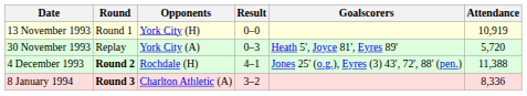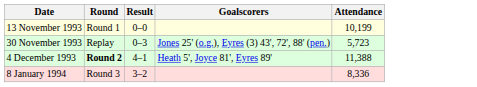- column: Opponents | York City (H) | York City (A) | Rochdale (H) | Charlton Athletic (A)
13 November 1993 | Attendance: 10,919 -> 10,199
30 November 1993 | Goalscorers: Heath 5', Joyce 81', Eyres 89' -> Jones 25' (o.g.), Eyres (3) 43', 72', 88' (pen.)
30 November 1993 | Attendance: 5,720 -> 5,723
4 December 1993 | Goalscorers: Jones 25' (o.g.), Eyres (3) 43', 72', 88' (pen.) -> Heath 5', Joyce 81', Eyres 89'
8 January 1994 | Round: bold -> normal
